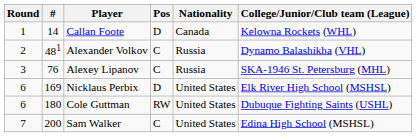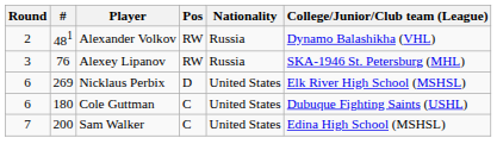- row: 1 | 14 | Callan Foote | D | Canada | Kelowna Rockets (WHL)
Alexander Volkov | Pos: C -> RW
Alexey Lipanov | Pos: C -> RW
Nicklaus Perbix | #: 169 -> 269
Cole Guttman | Pos: RW -> C
